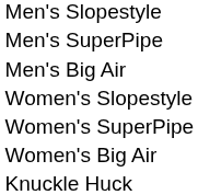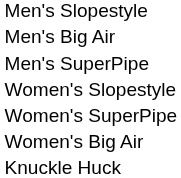rows swapped: Men's SuperPipe <-> Men's Big Air
